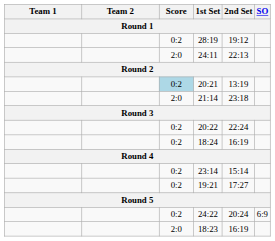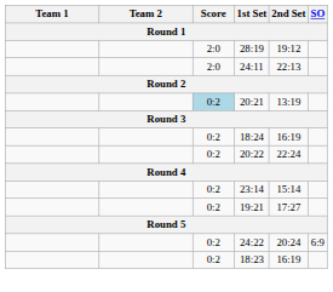28:19 | Score: 0:2 -> 2:0
- row: 2:0 | 21:14 | 23:18
rows swapped: 20:22 <-> 18:24
18:23 | Score: 2:0 -> 0:2
